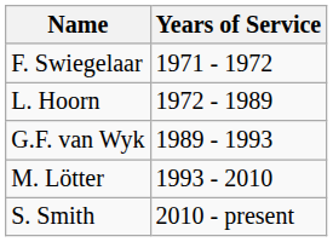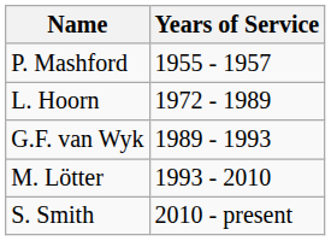+ row: P. Mashford | 1955 - 1957
- row: F. Swiegelaar | 1971 - 1972
